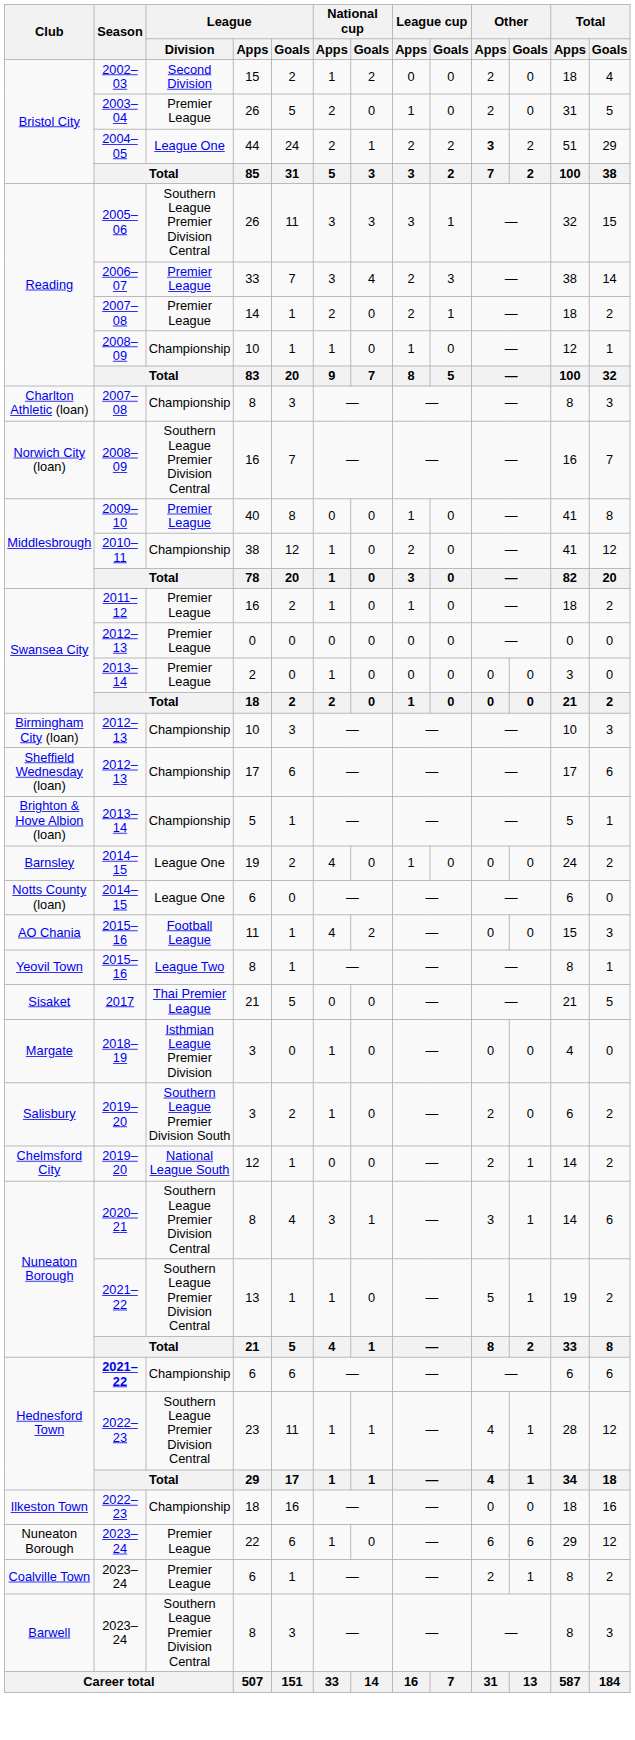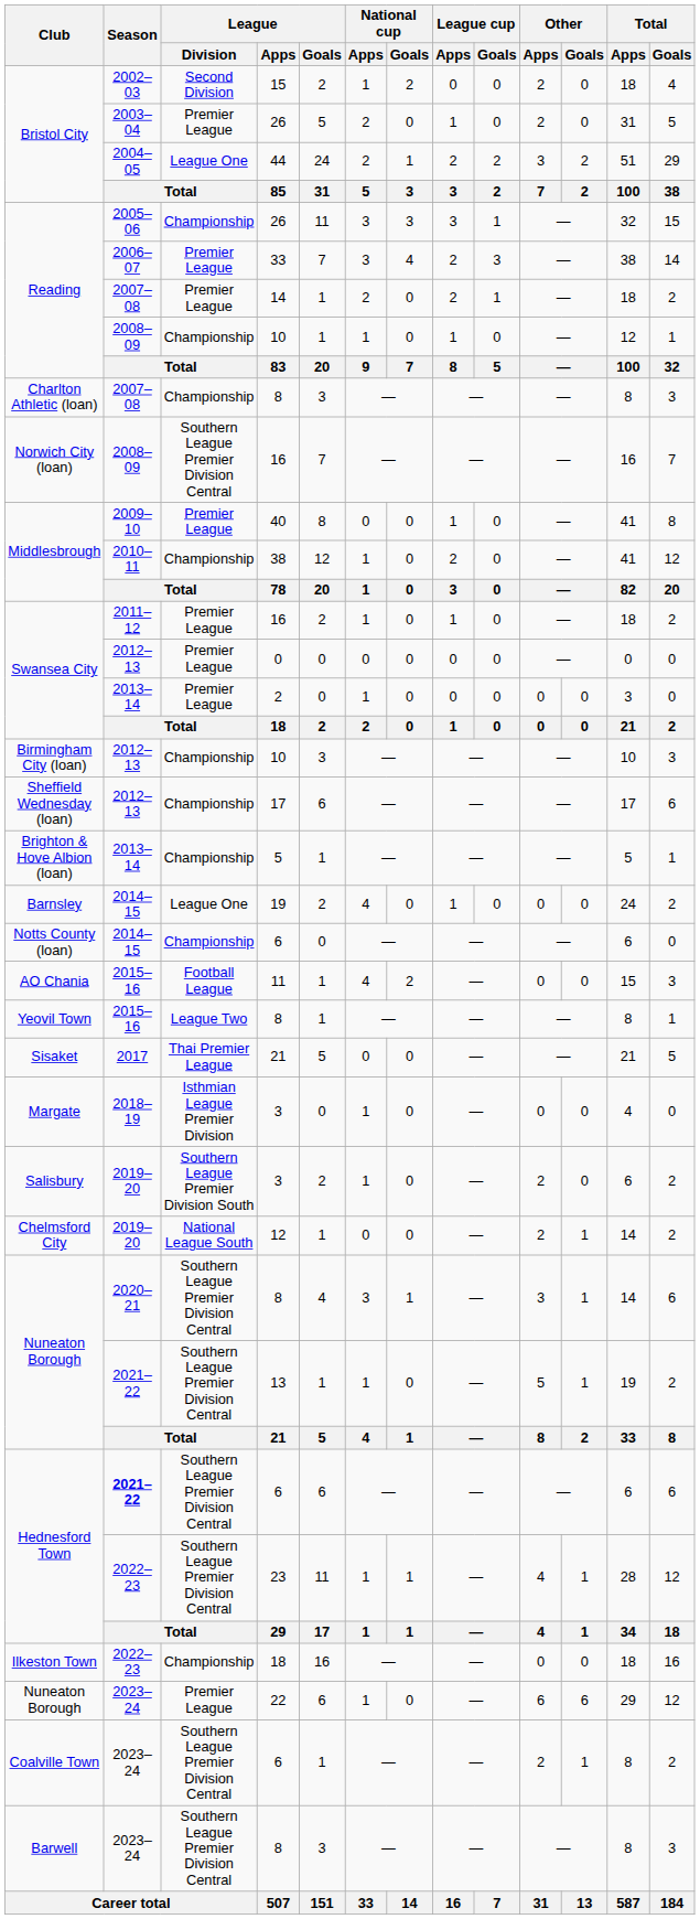44 | Other / Apps: bold -> normal
Reading / 26 | League / Division: Southern League Premier Division Central -> Championship
Notts County (loan) / 6 | League / Division: League One -> Championship
Hednesford Town / 6 | League / Division: Championship -> Southern League Premier Division Central
Coalville Town / 6 | League / Division: Premier League -> Southern League Premier Division Central
